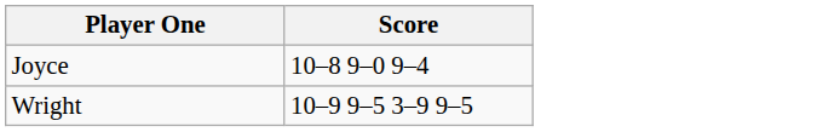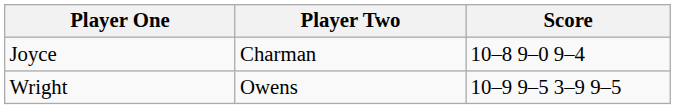+ column: Player Two | Charman | Owens
